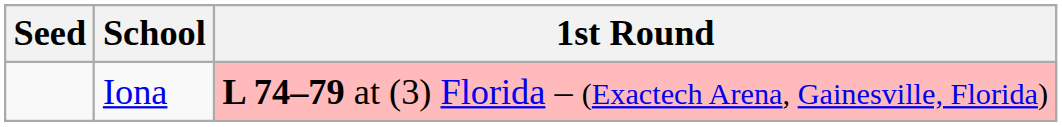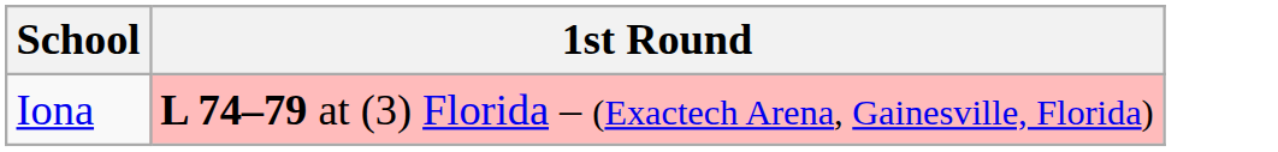- column: Seed
